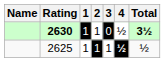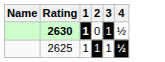- column: Total | 3½ | ½
2630 | 1: normal -> bold
2630 | 2: 1 -> 0
2630 | 3: 0 -> 1
